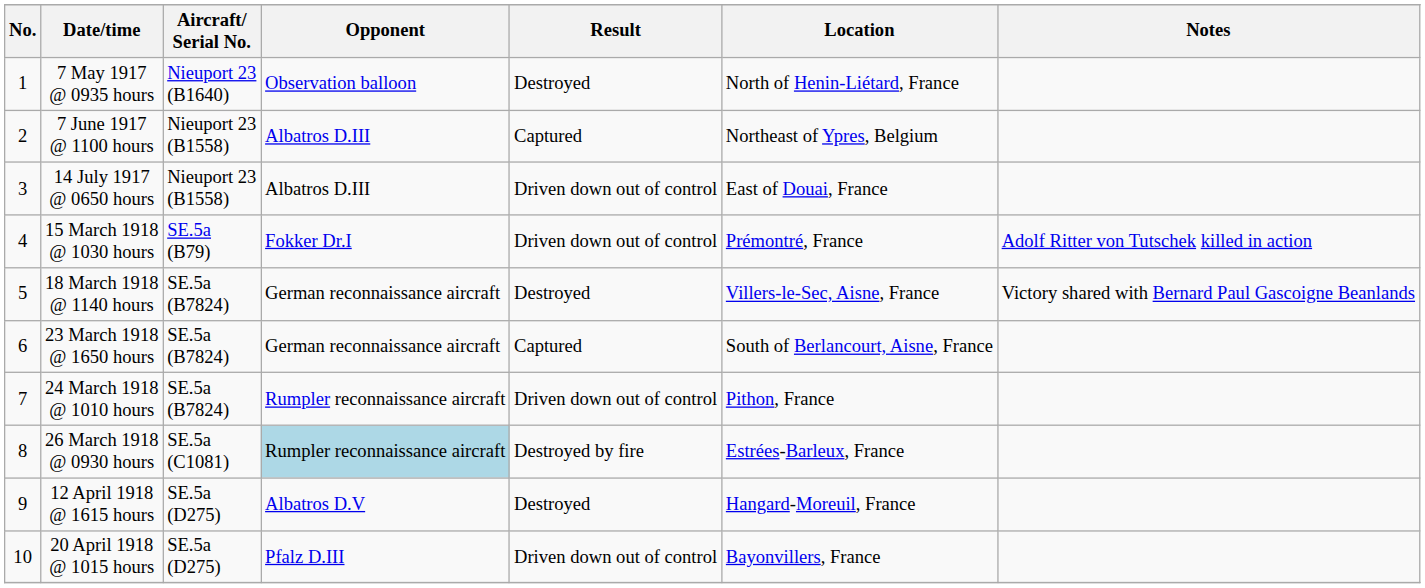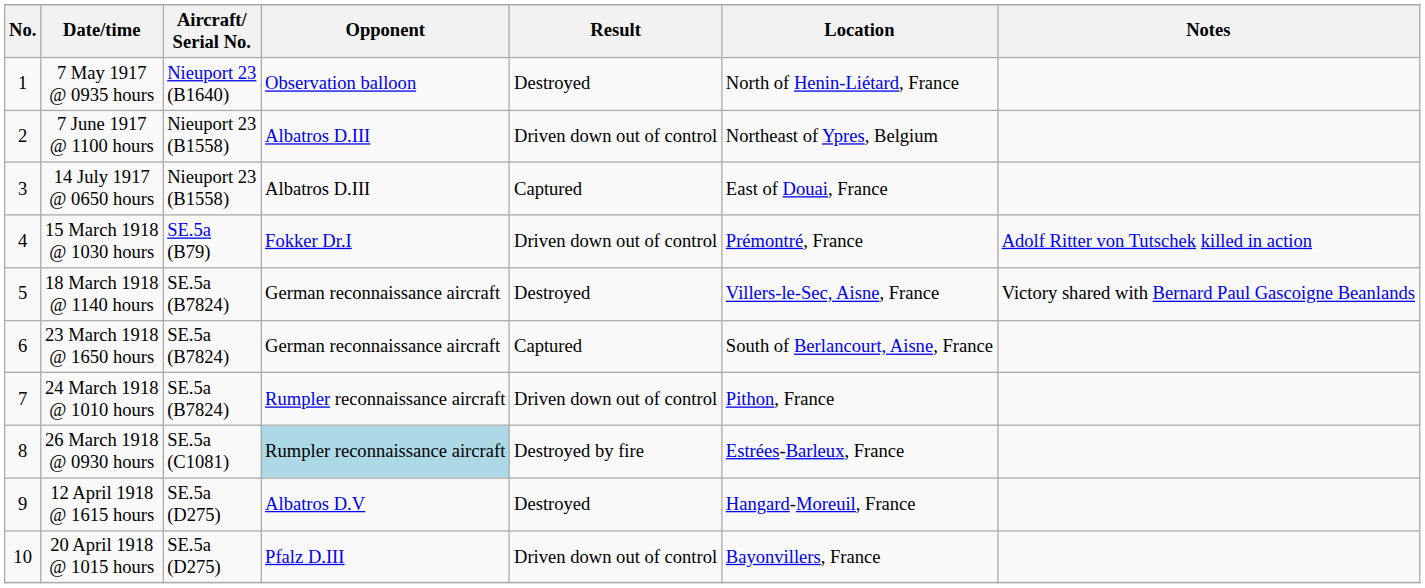7 June 1917 @ 1100 hours | Result: Captured -> Driven down out of control
14 July 1917 @ 0650 hours | Result: Driven down out of control -> Captured
